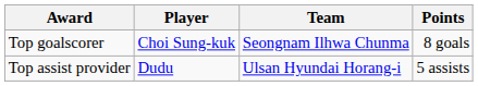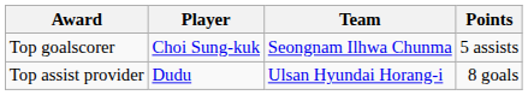Top goalscorer | Points: 8 goals -> 5 assists
Top assist provider | Points: 5 assists -> 8 goals
